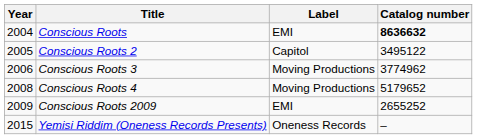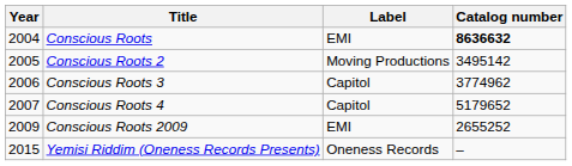Conscious Roots 2 | Label: Capitol -> Moving Productions
Conscious Roots 2 | Catalog number: 3495122 -> 3495142
Conscious Roots 3 | Label: Moving Productions -> Capitol
Conscious Roots 4 | Year: 2008 -> 2007
Conscious Roots 4 | Label: Moving Productions -> Capitol
